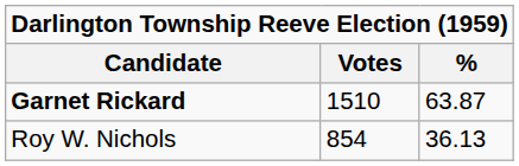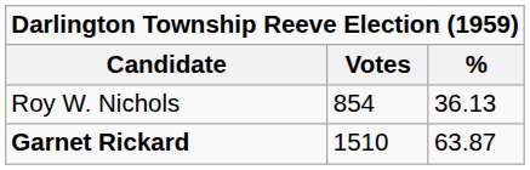rows swapped: Garnet Rickard <-> Roy W. Nichols
